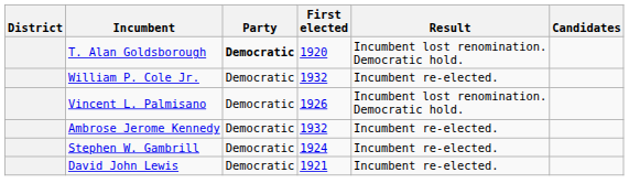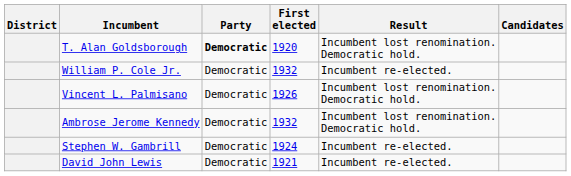Ambrose Jerome Kennedy | Result: Incumbent re-elected. -> Incumbent lost renomination. Democratic hold.
